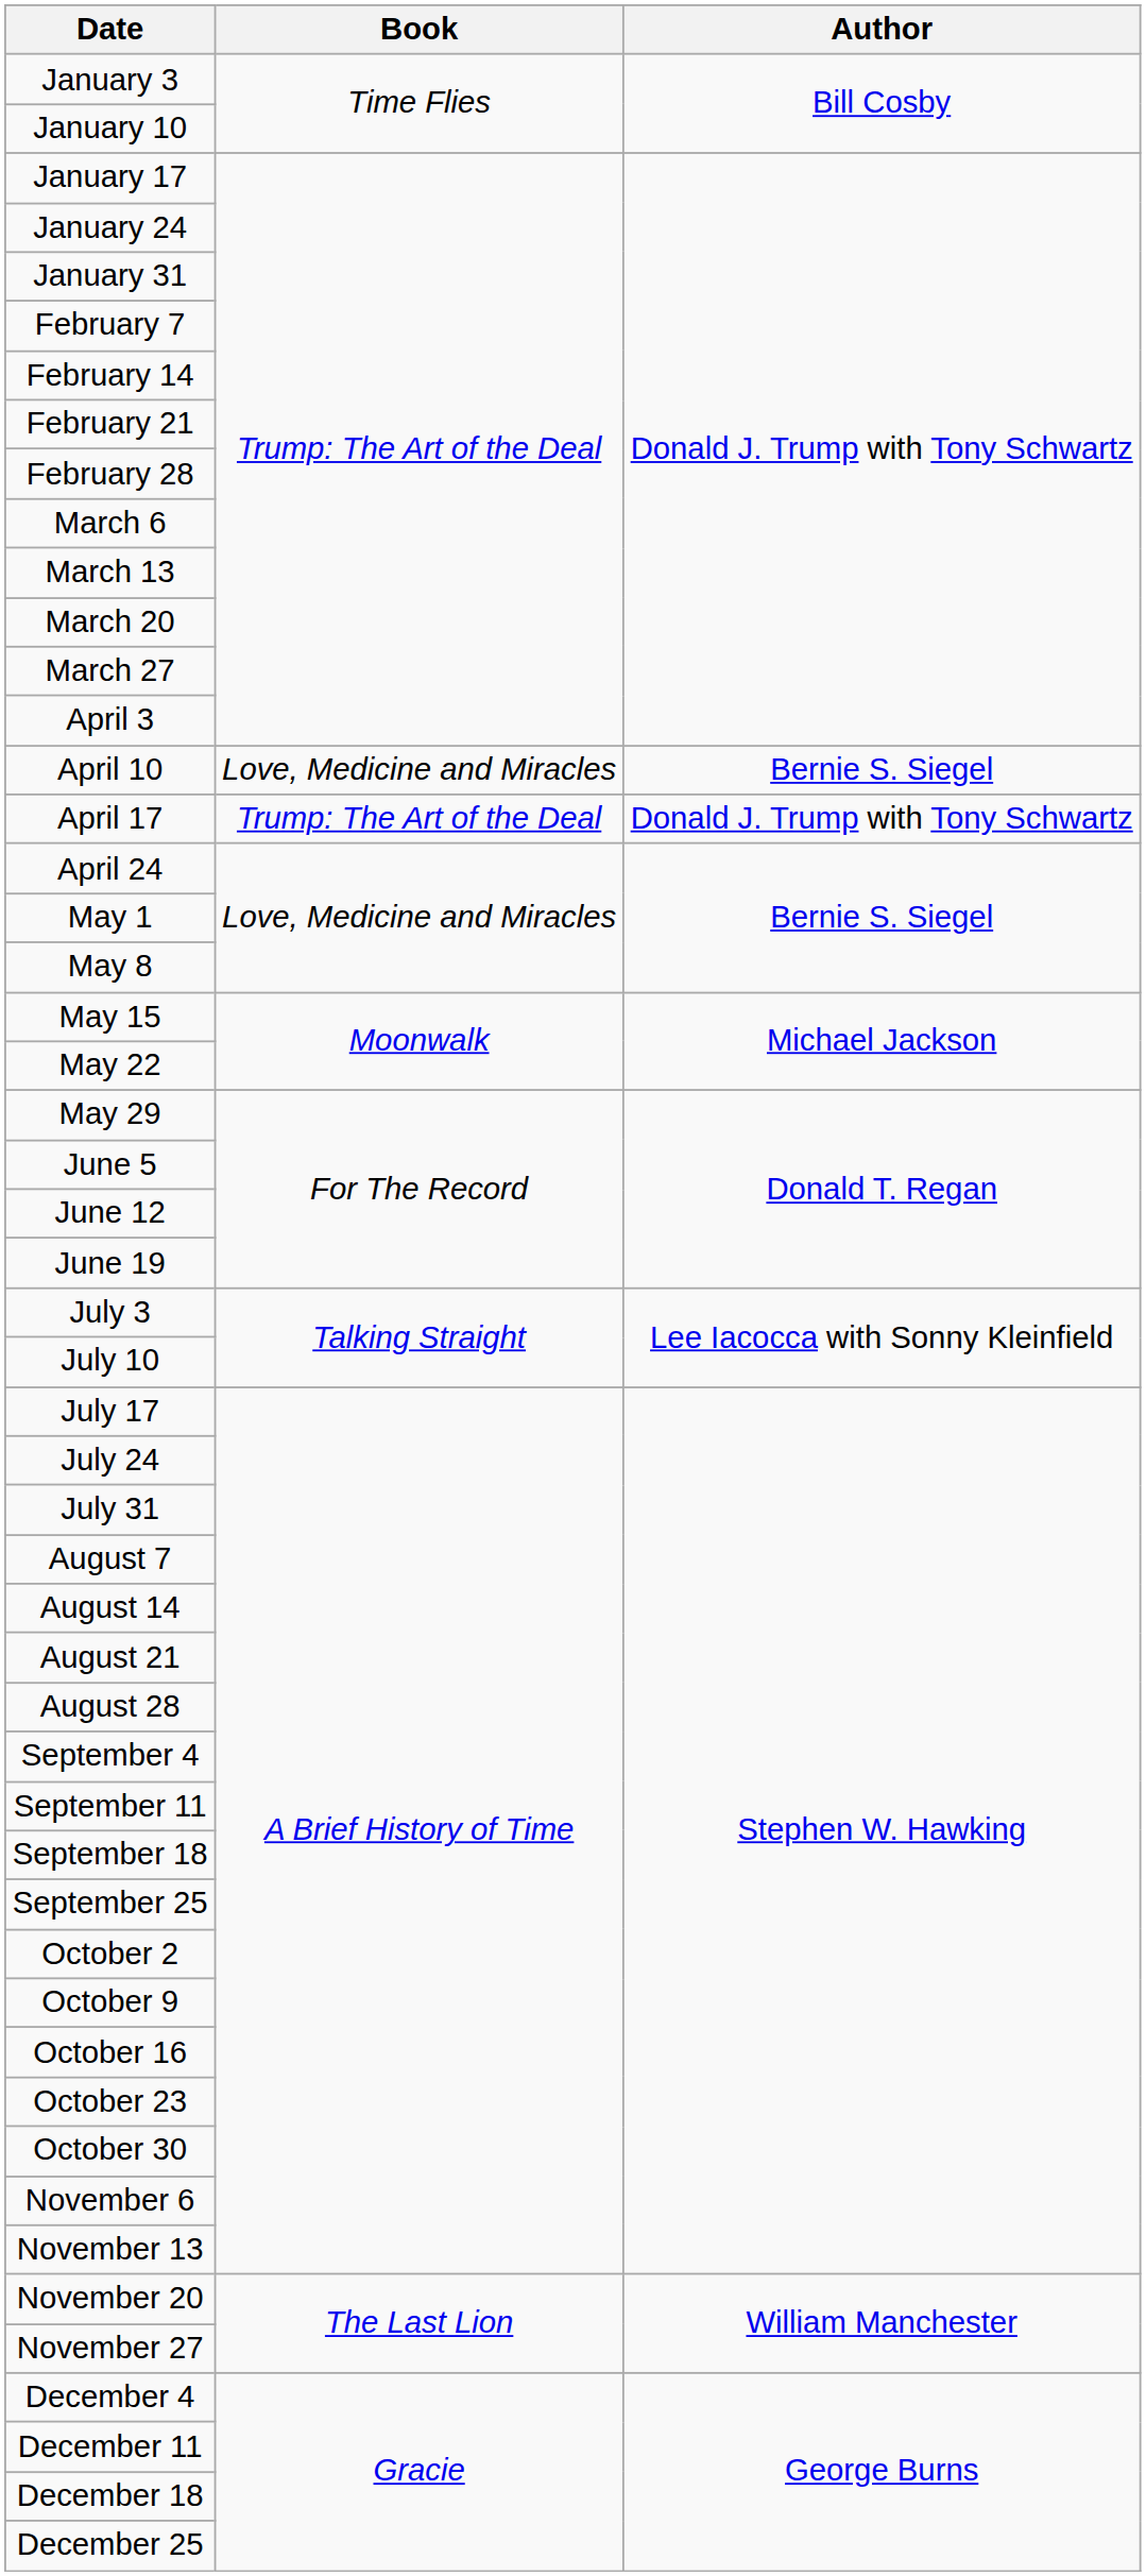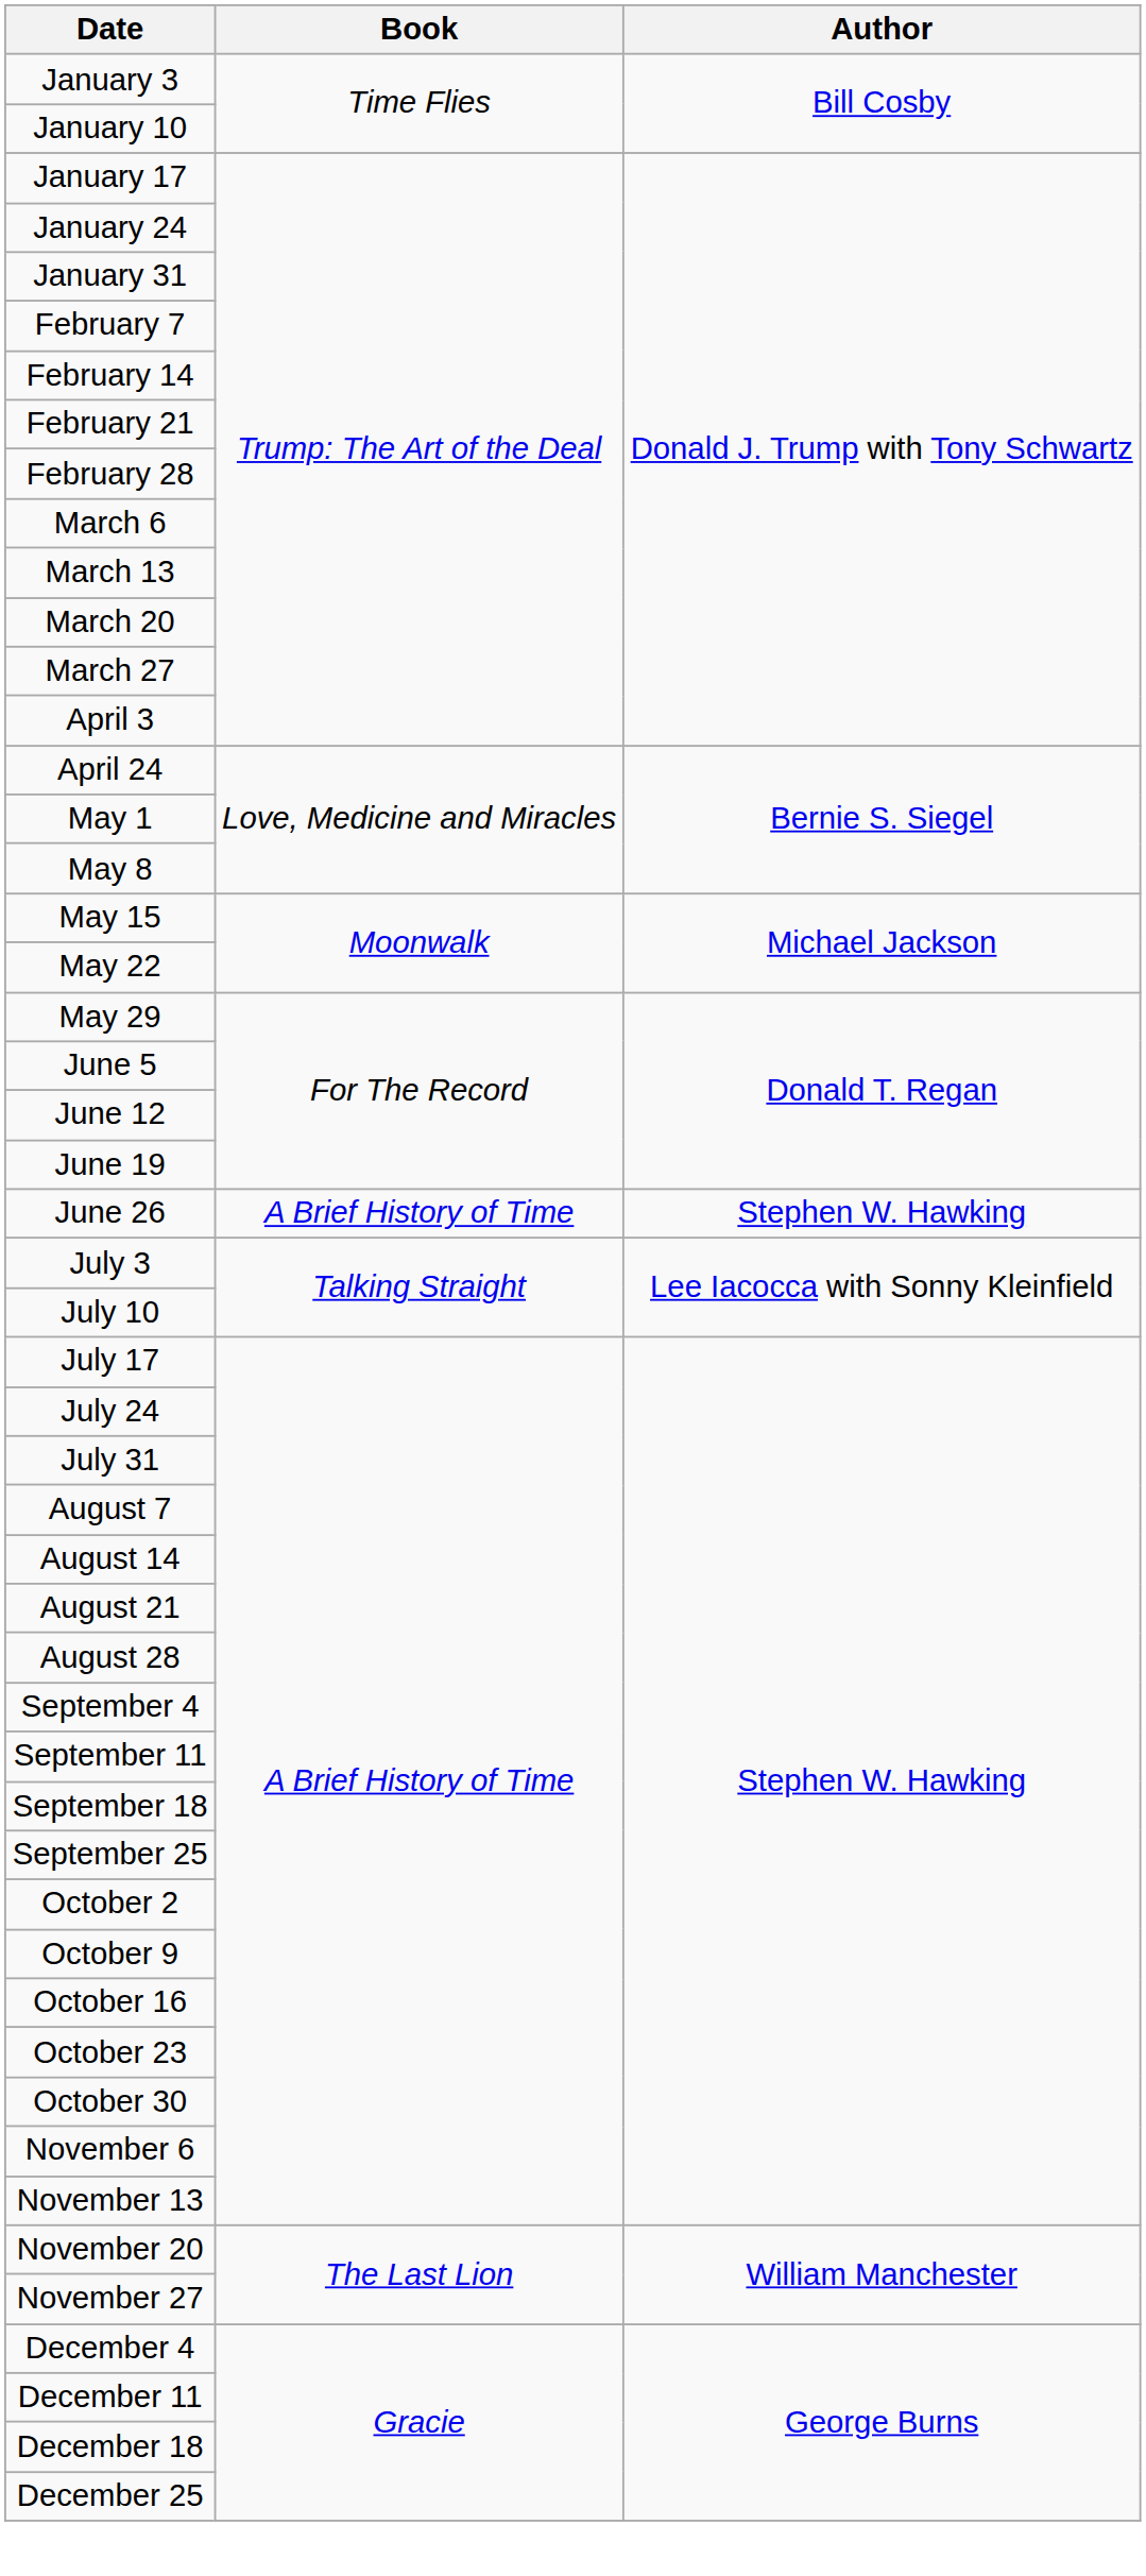- row: April 10 | Love, Medicine and Miracles | Bernie S. Siegel
- row: April 17 | Trump: The Art of the Deal | Donald J. Trump with Tony Schwartz
+ row: June 26 | A Brief History of Time | Stephen W. Hawking
